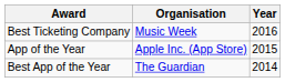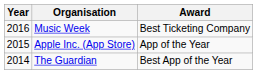columns swapped: Year <-> Award
